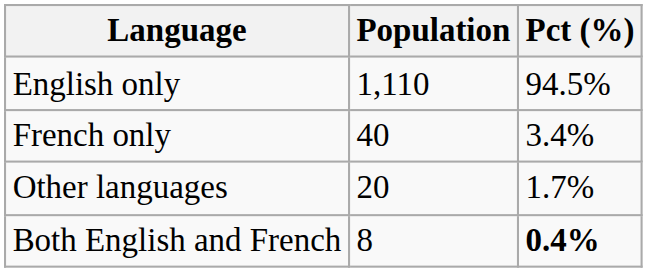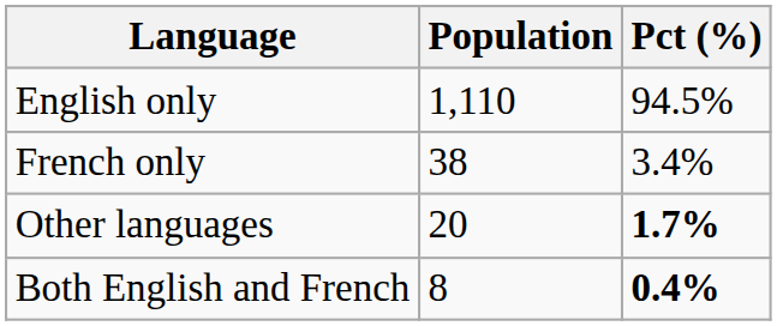French only | Population: 40 -> 38
Other languages | Pct (%): normal -> bold
